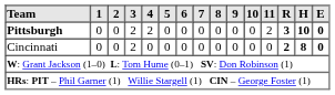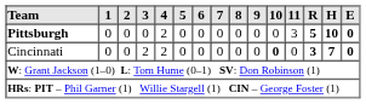Pittsburgh | 3: 2 -> 0
Pittsburgh | 11: 2 -> 3
Pittsburgh | R: 3 -> 5
Cincinnati | 4: 0 -> 2
Cincinnati | 10: normal -> bold
Cincinnati | R: 2 -> 3
Cincinnati | H: 8 -> 7
